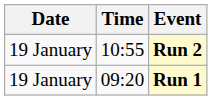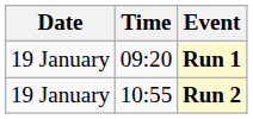rows swapped: Run 1 <-> Run 2
